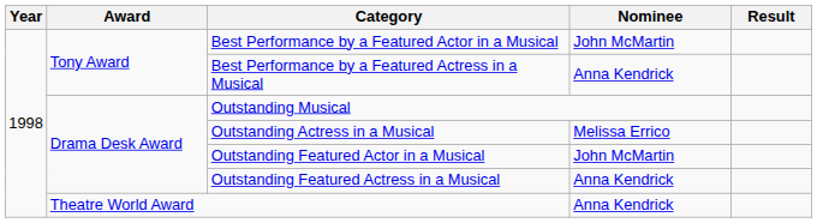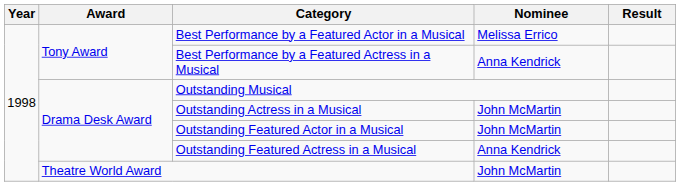Best Performance by a Featured Actor in a Musical | Nominee: John McMartin -> Melissa Errico
Outstanding Actress in a Musical | Nominee: Melissa Errico -> John McMartin
Theatre World Award | Nominee: Anna Kendrick -> John McMartin
